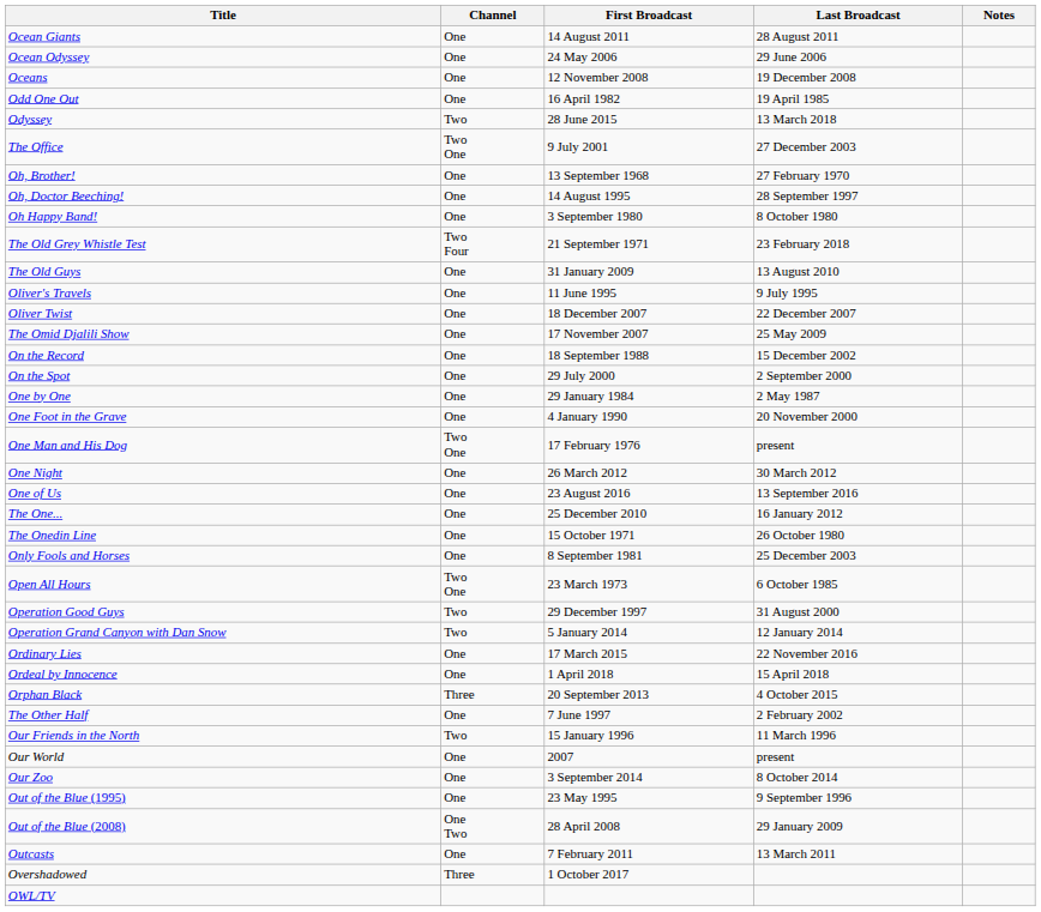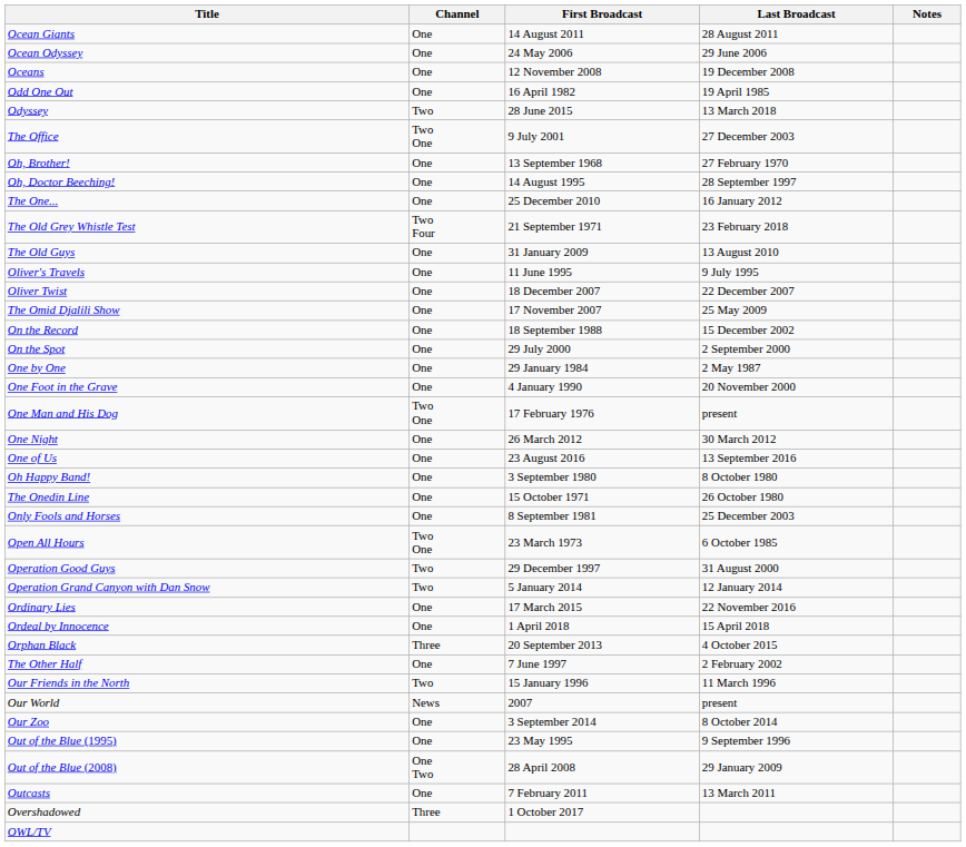rows swapped: Oh Happy Band! <-> The One...
Our World | Channel: One -> News
